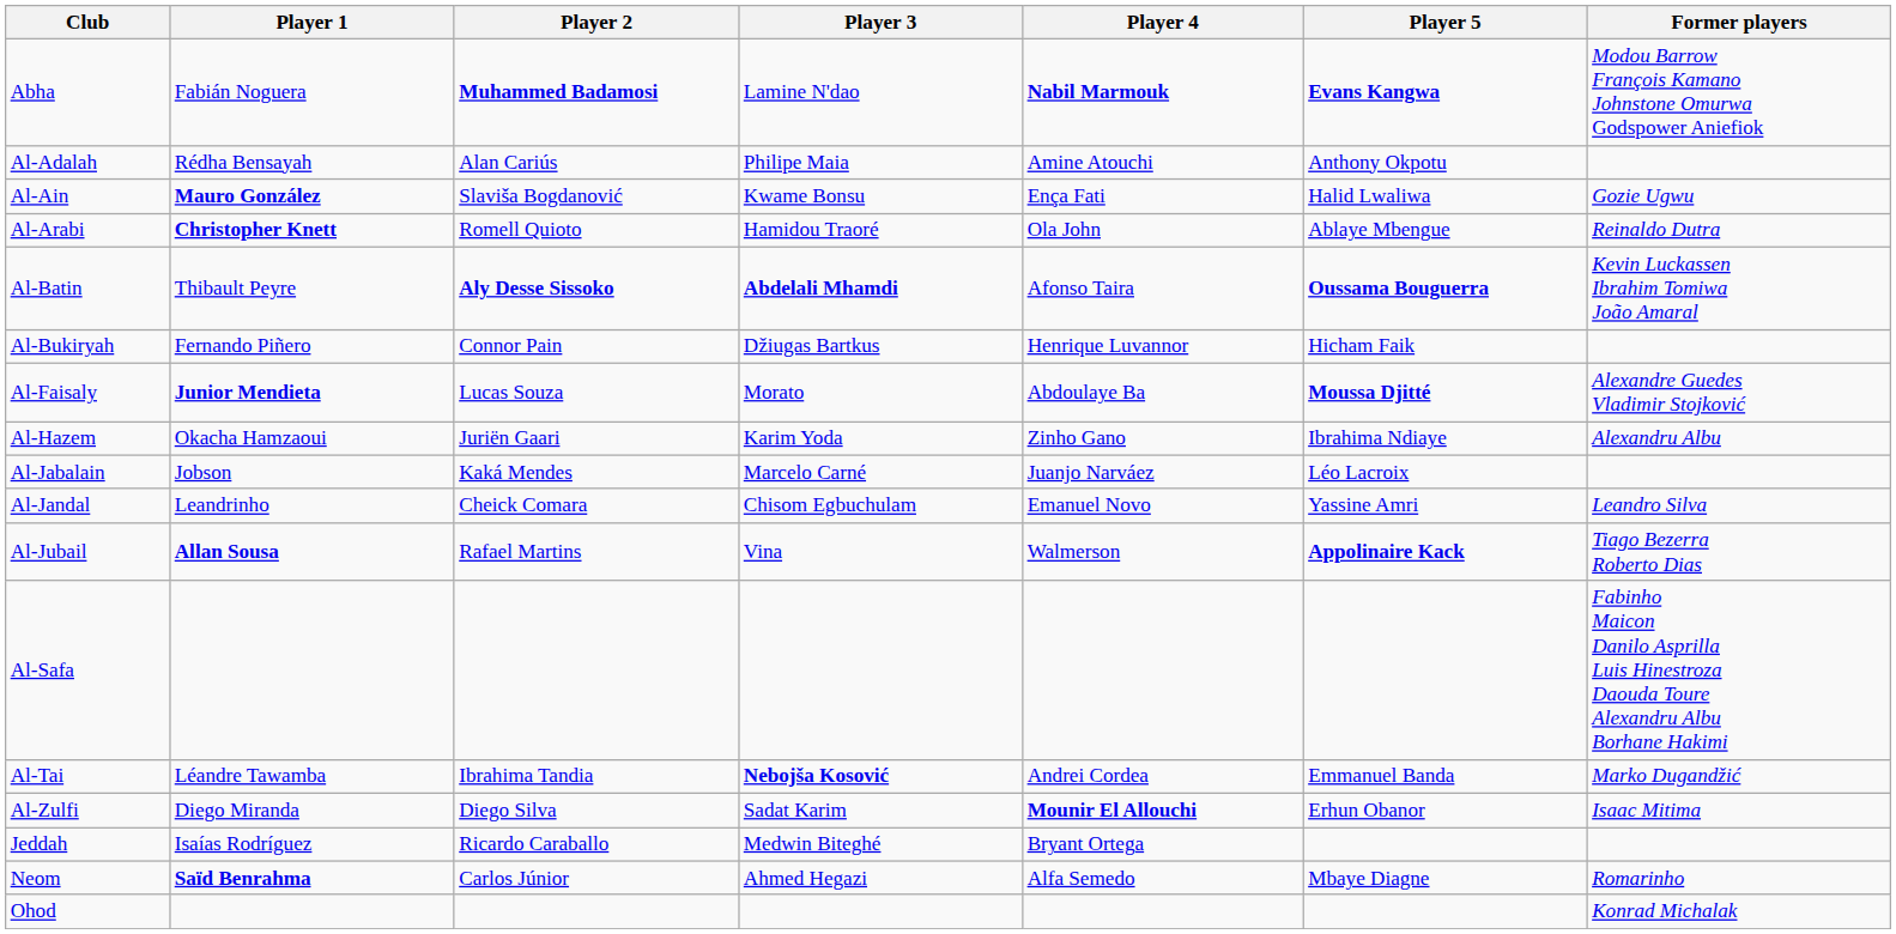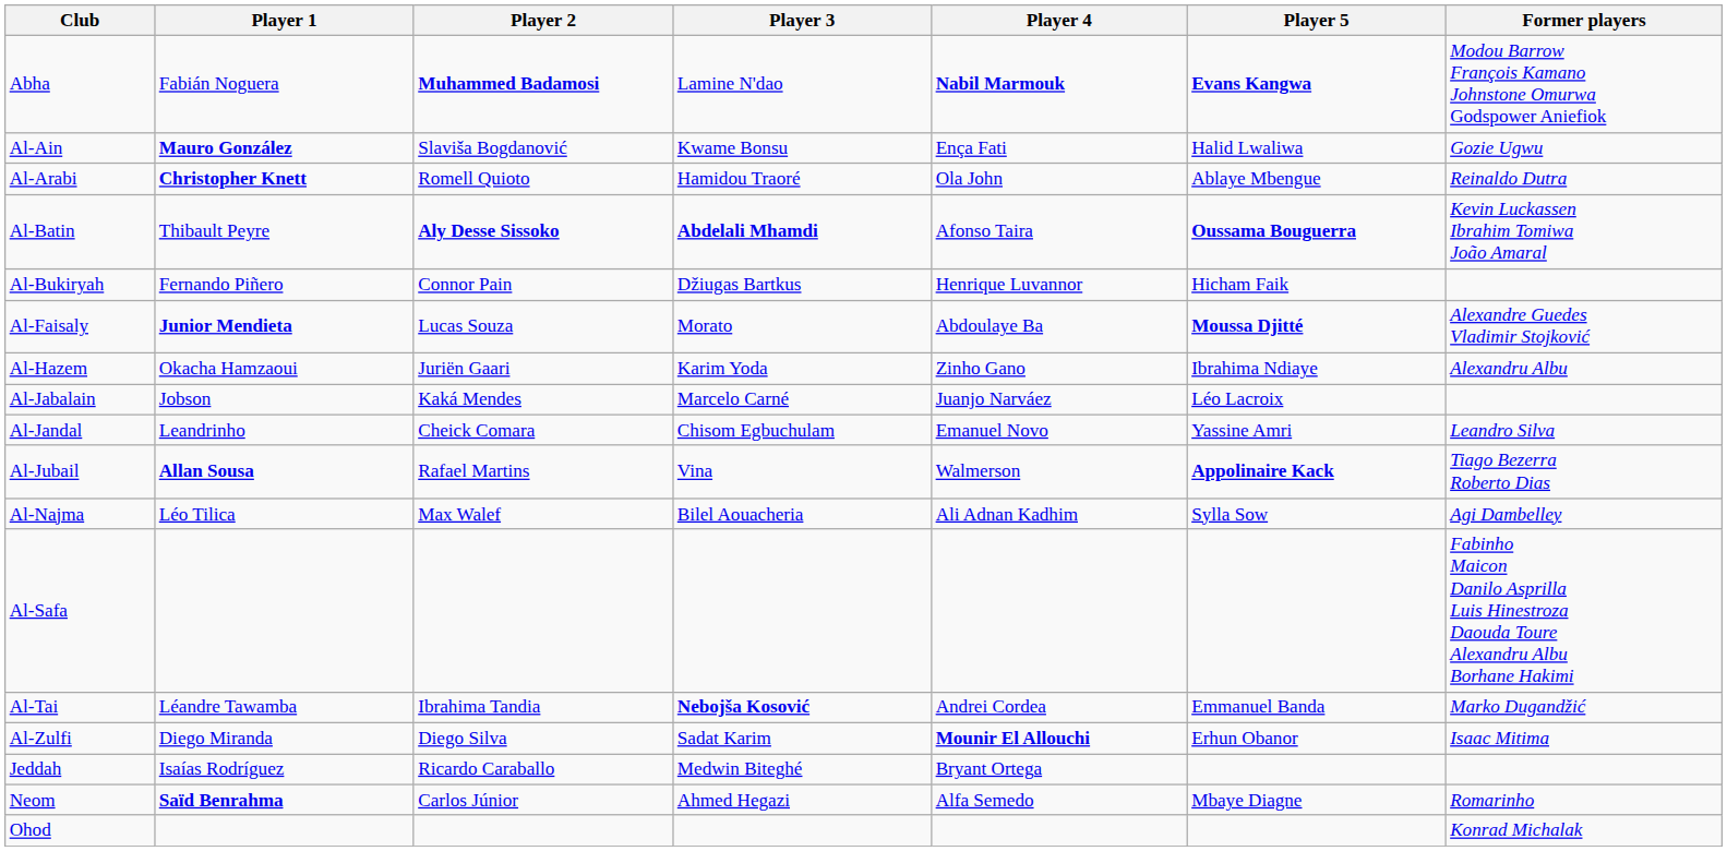- row: Al-Adalah | Rédha Bensayah | Alan Cariús | Philipe Maia | Amine Atouchi | Anthony Okpotu
+ row: Al-Najma | Léo Tilica | Max Walef | Bilel Aouacheria | Ali Adnan Kadhim | Sylla Sow | Agi Dambelley
